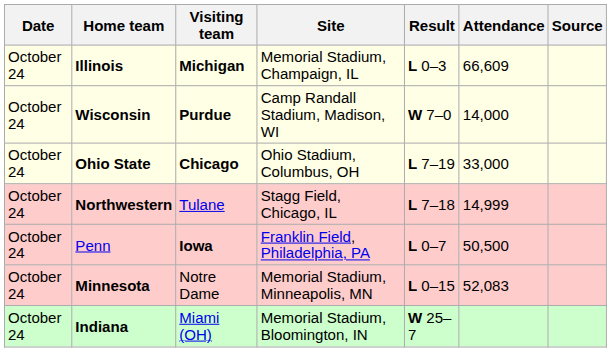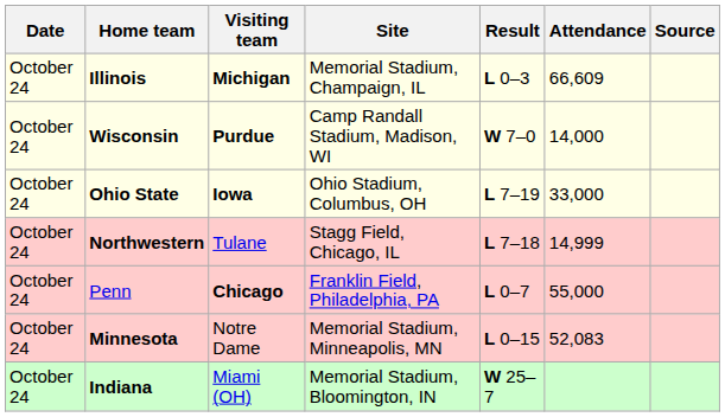Ohio State | Visiting team: Chicago -> Iowa
Penn | Visiting team: Iowa -> Chicago
Penn | Attendance: 50,500 -> 55,000
